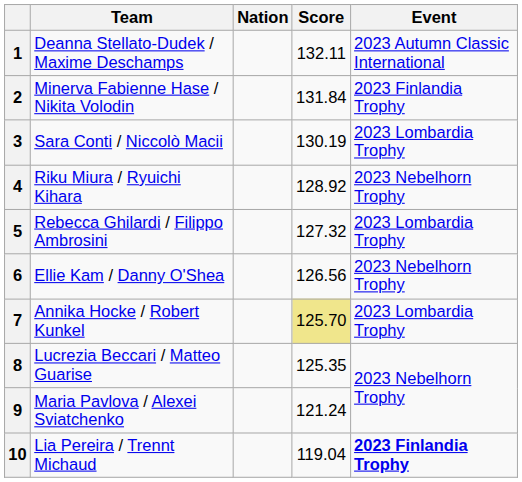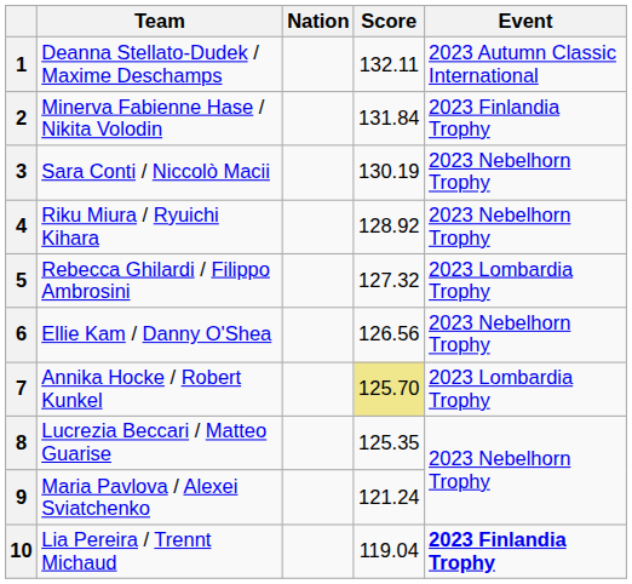3 | Event: 2023 Lombardia Trophy -> 2023 Nebelhorn Trophy
